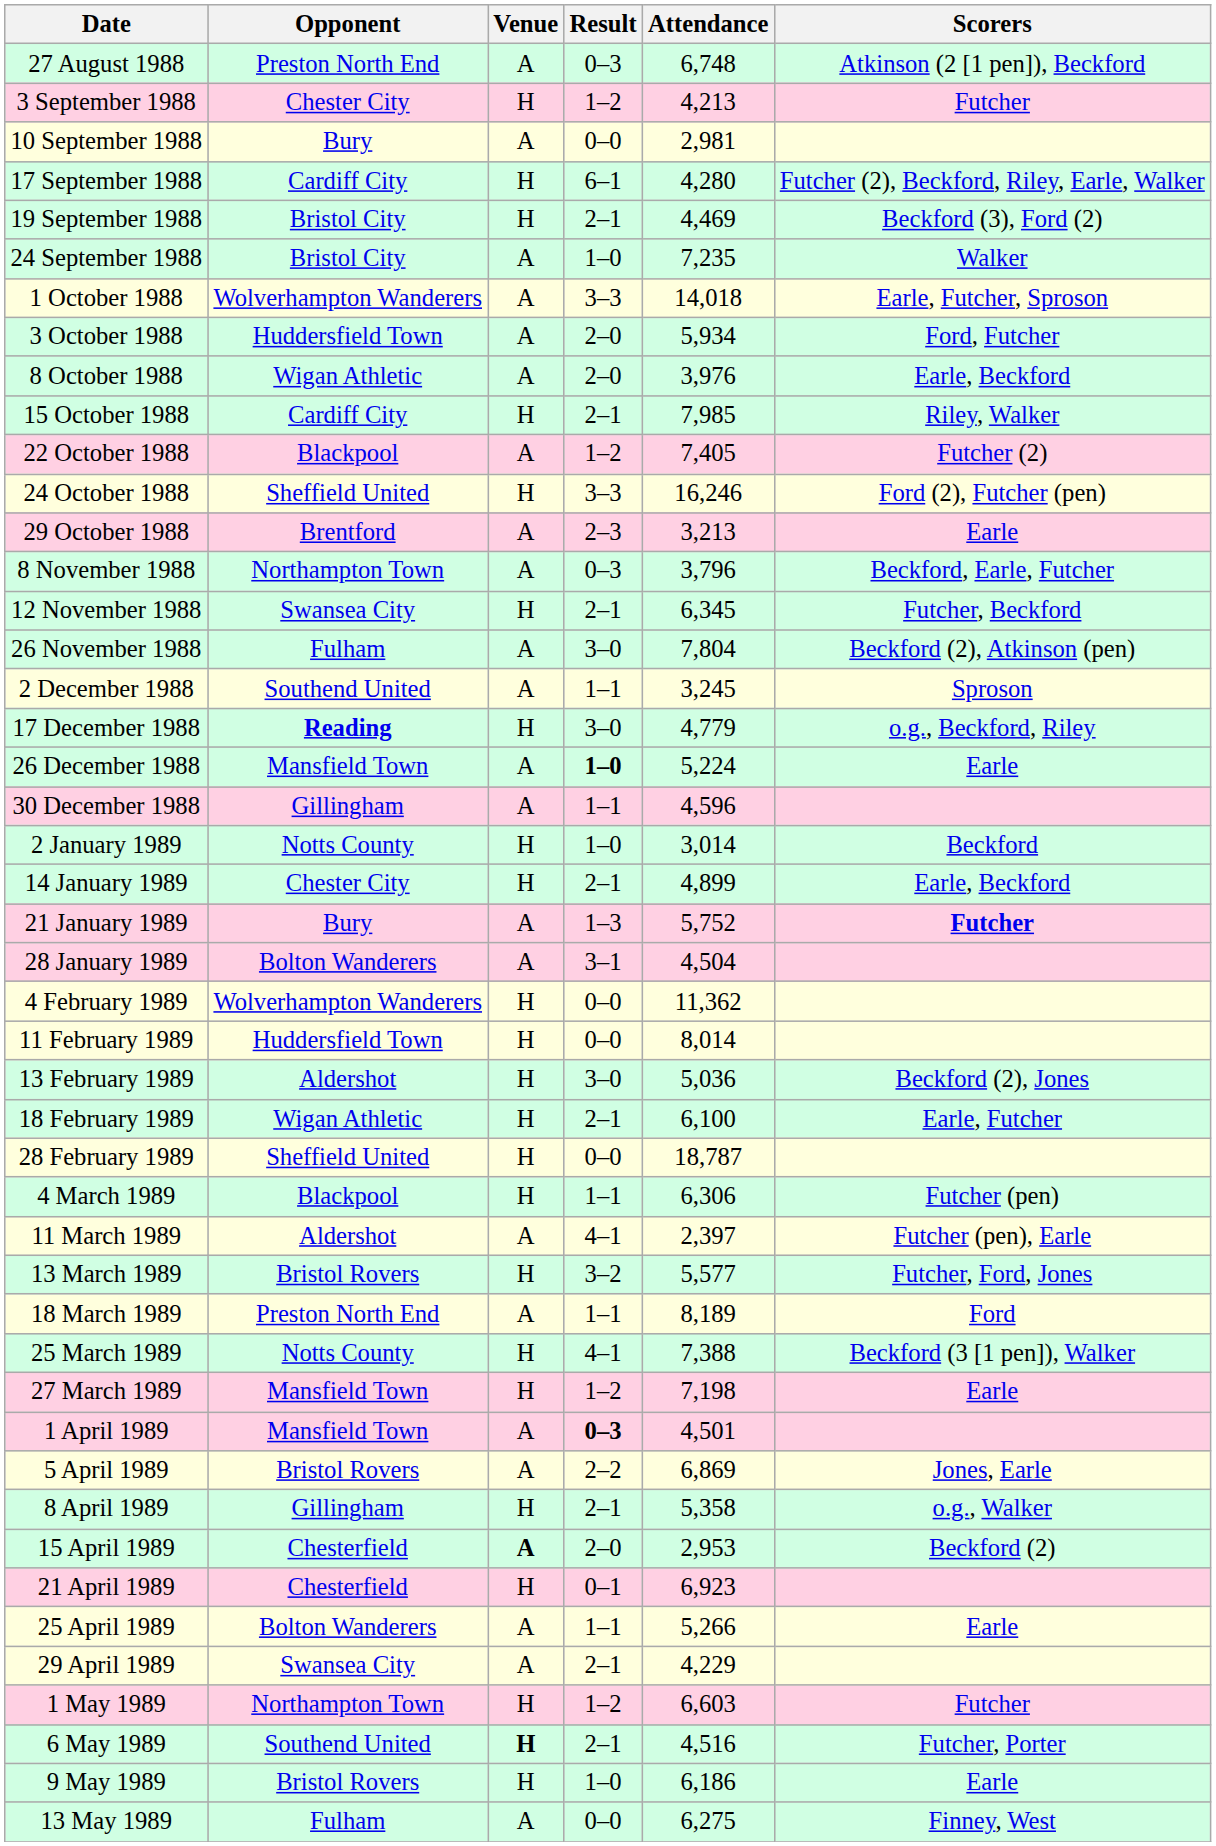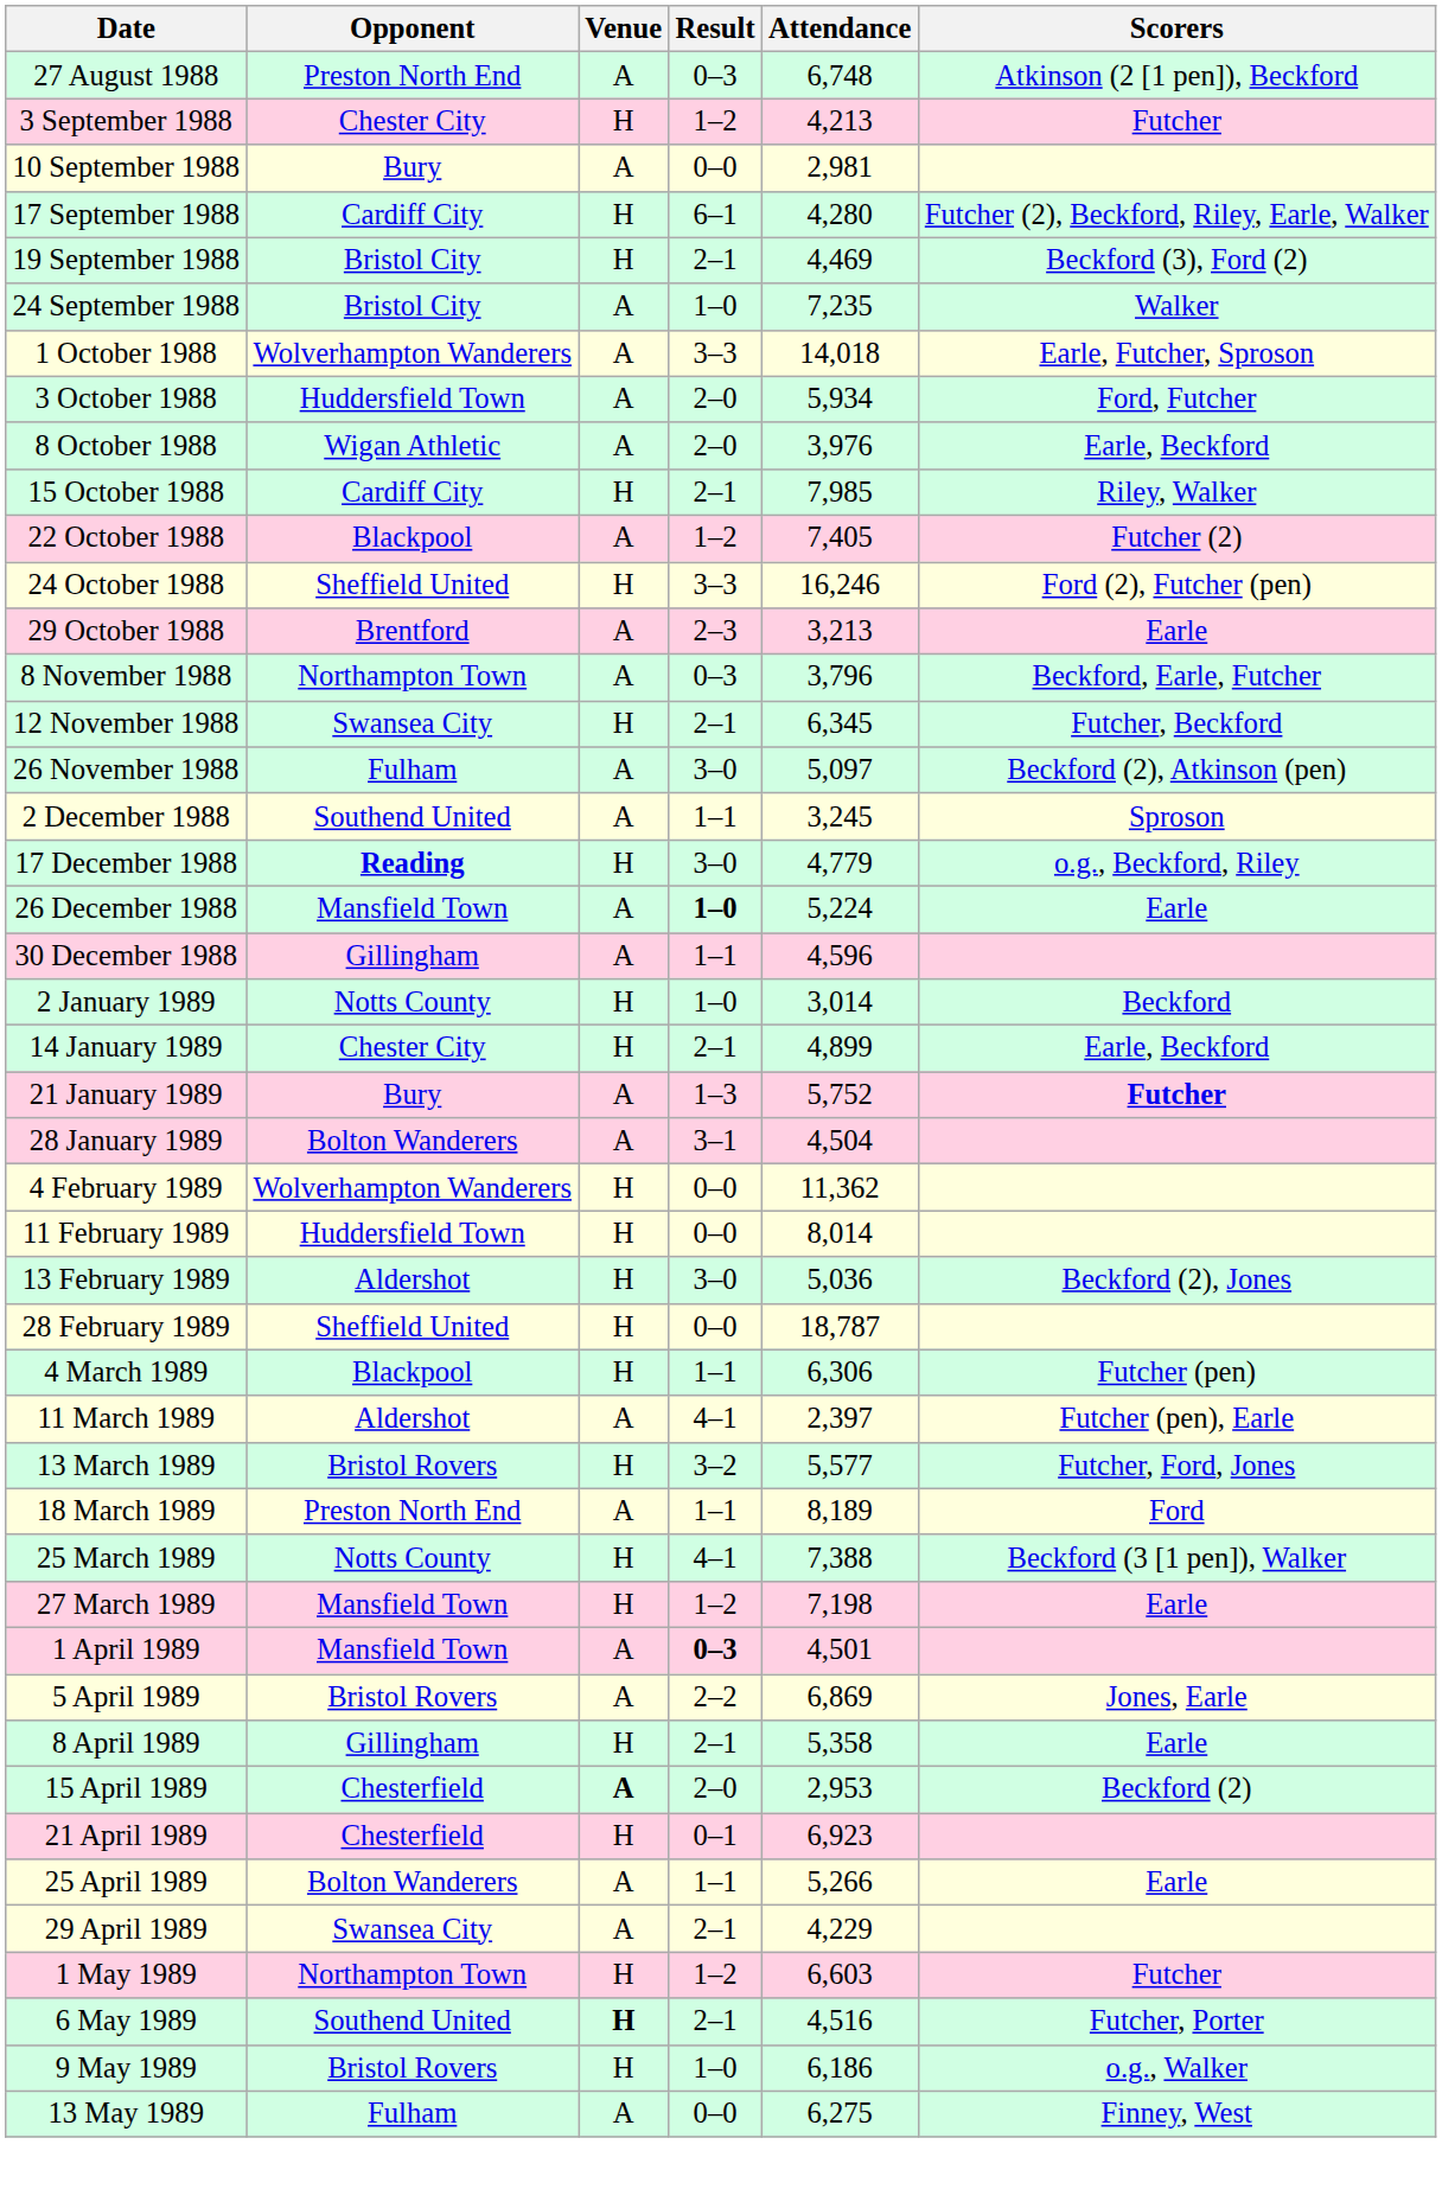26 November 1988 | Attendance: 7,804 -> 5,097
- row: 18 February 1989 | Wigan Athletic | H | 2–1 | 6,100 | Earle, Futcher
8 April 1989 | Scorers: o.g., Walker -> Earle
9 May 1989 | Scorers: Earle -> o.g., Walker
